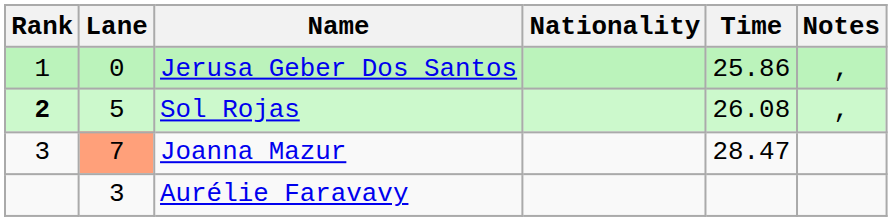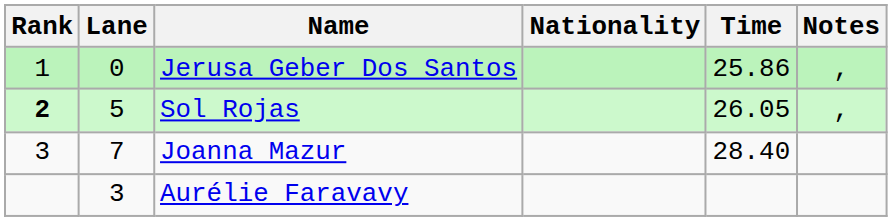Sol Rojas | Time: 26.08 -> 26.05
Joanna Mazur | Lane: lightsalmon background -> no background
Joanna Mazur | Time: 28.47 -> 28.40
